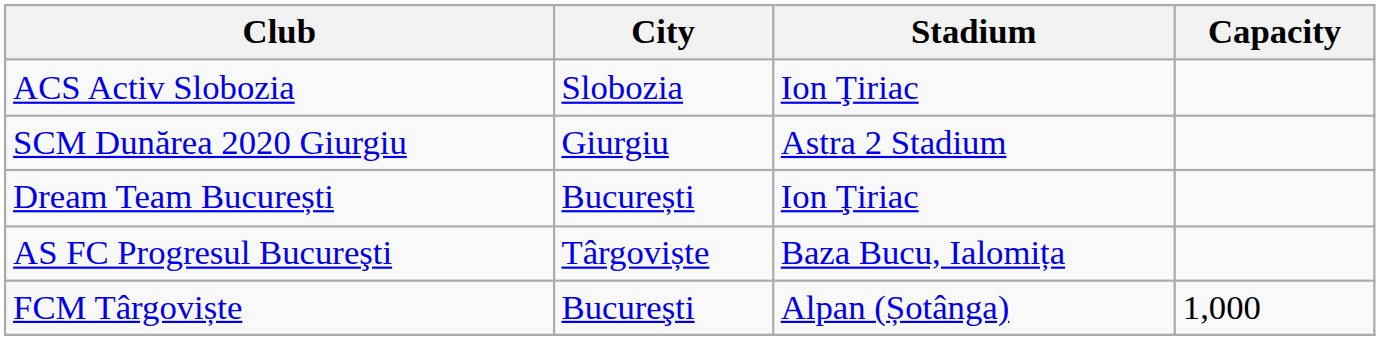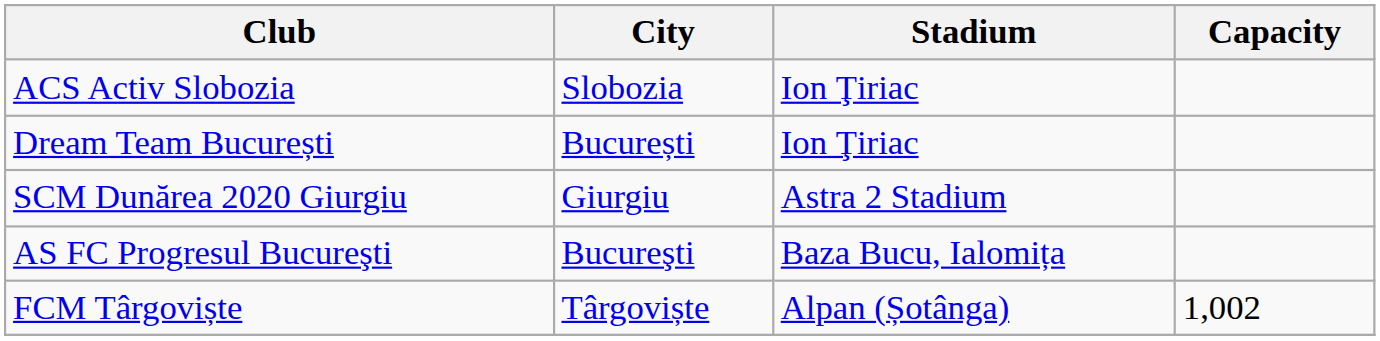rows swapped: Dream Team București <-> SCM Dunărea 2020 Giurgiu
AS FC Progresul Bucureşti | City: Târgoviște -> Bucureşti
FCM Târgoviște | City: Bucureşti -> Târgoviște
FCM Târgoviște | Capacity: 1,000 -> 1,002
